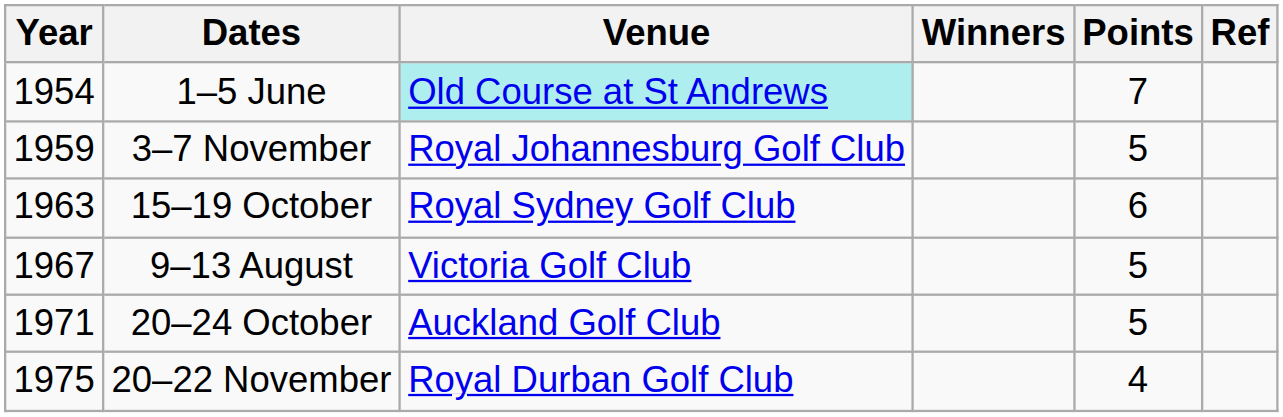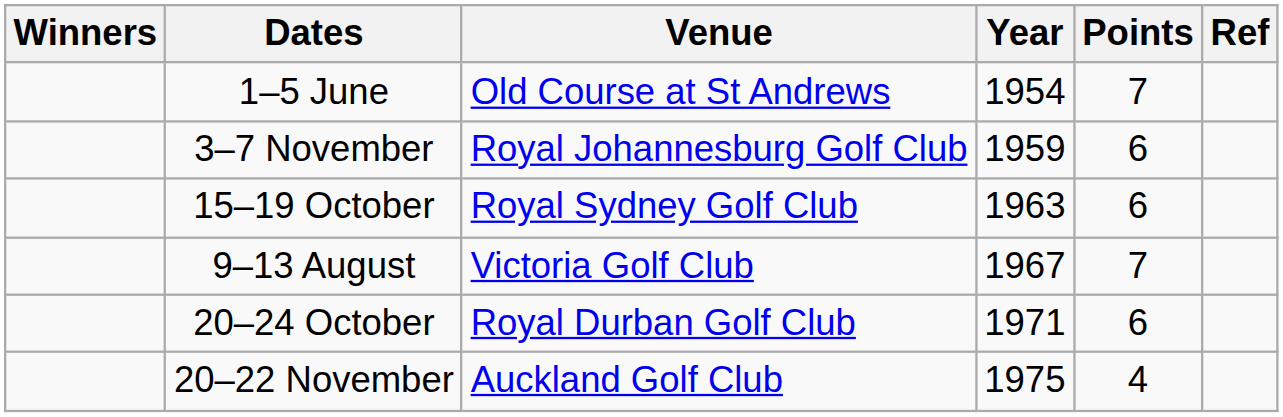columns swapped: Year <-> Winners
1–5 June | Venue: paleturquoise background -> no background
3–7 November | Points: 5 -> 6
9–13 August | Points: 5 -> 7
20–24 October | Venue: Auckland Golf Club -> Royal Durban Golf Club
20–24 October | Points: 5 -> 6
20–22 November | Venue: Royal Durban Golf Club -> Auckland Golf Club
